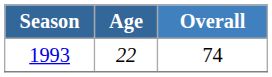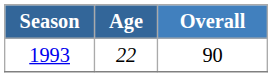1993 | Overall: 74 -> 90
